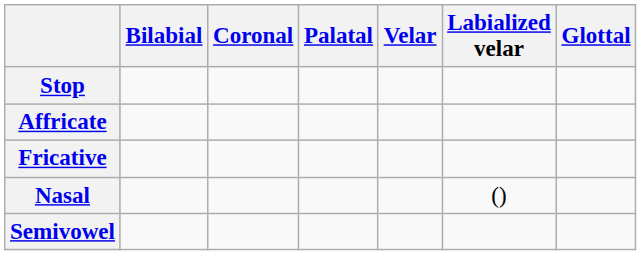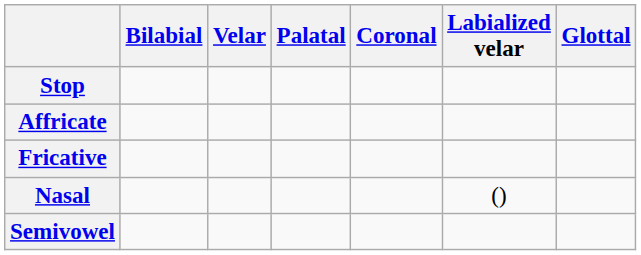columns swapped: Coronal <-> Velar
